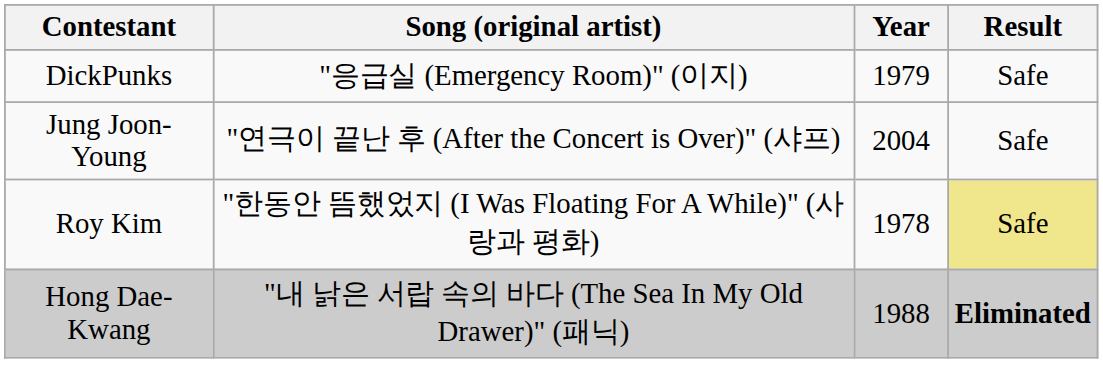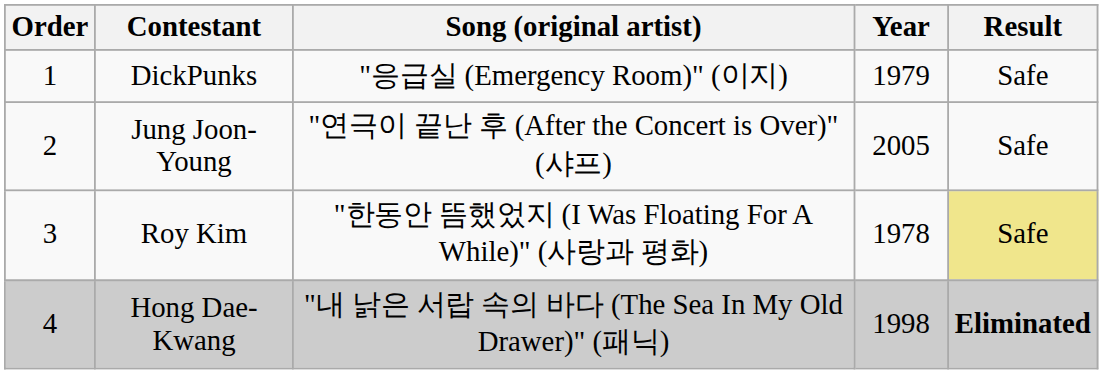+ column: Order | 1 | 2 | 3 | 4
Jung Joon-Young | Year: 2004 -> 2005
Hong Dae-Kwang | Year: 1988 -> 1998
